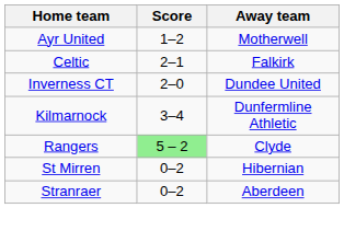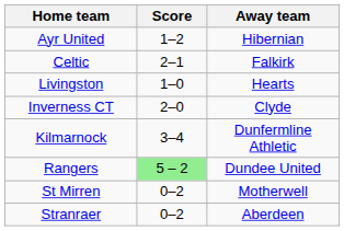Ayr United | Away team: Motherwell -> Hibernian
+ row: Livingston | 1–0 | Hearts
Inverness CT | Away team: Dundee United -> Clyde
Rangers | Away team: Clyde -> Dundee United
St Mirren | Away team: Hibernian -> Motherwell
